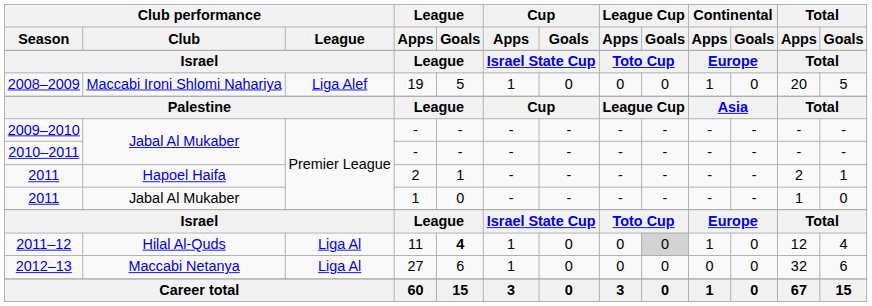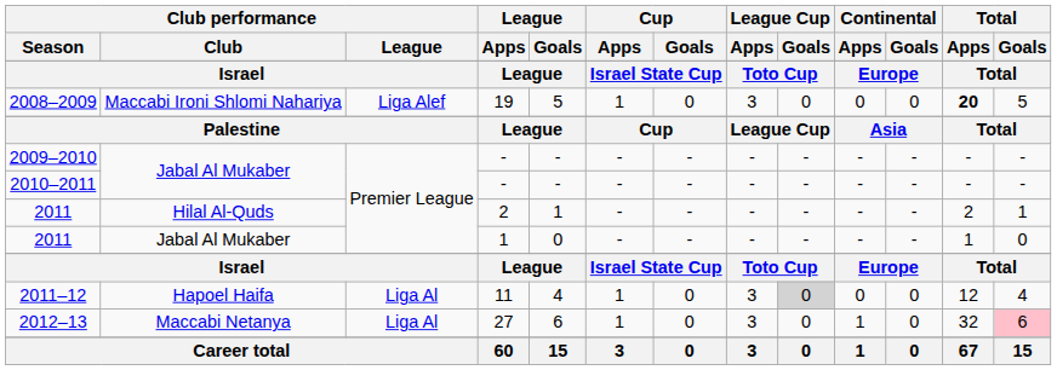2008–2009 | League Cup / Apps: 0 -> 3
2008–2009 | Continental / Apps: 1 -> 0
2008–2009 | Total / Apps: normal -> bold
2011 / 2 | Club performance / Club: Hapoel Haifa -> Hilal Al-Quds
2011–12 | Club performance / Club: Hilal Al-Quds -> Hapoel Haifa
2011–12 | League / Goals: bold -> normal
2011–12 | League Cup / Apps: 0 -> 3
2011–12 | Continental / Apps: 1 -> 0
2012–13 | League Cup / Apps: 0 -> 3
2012–13 | Continental / Apps: 0 -> 1
2012–13 | Total / Goals: no background -> pink background
